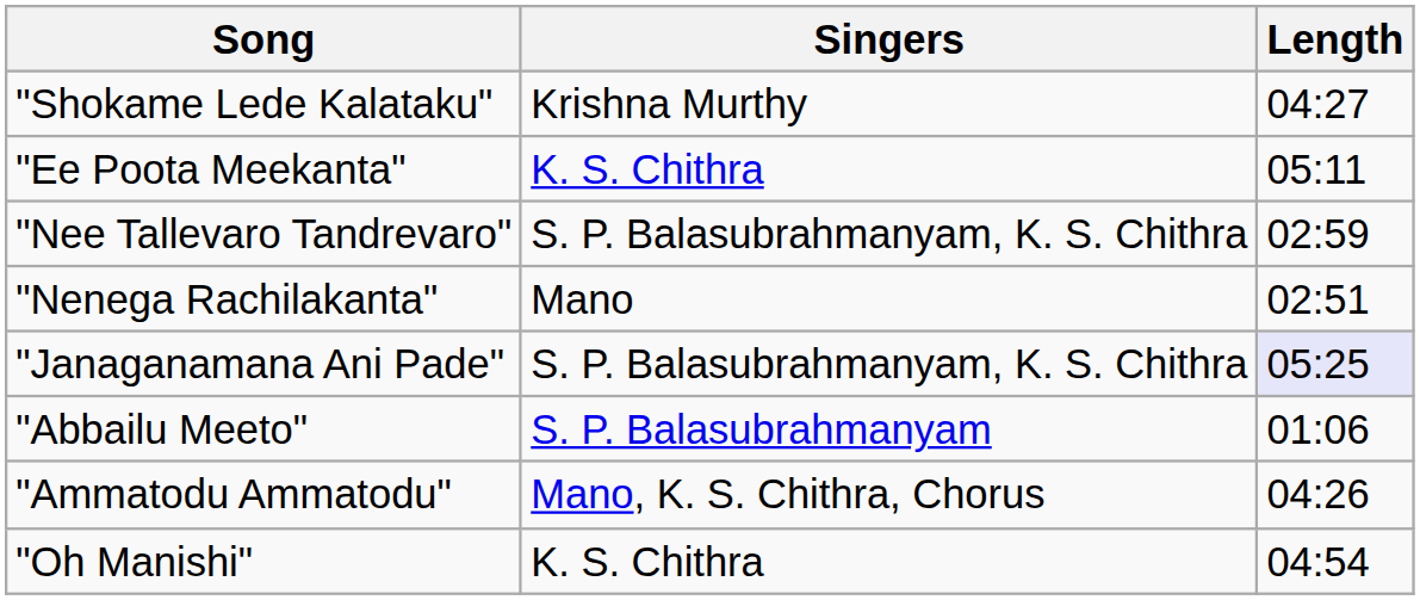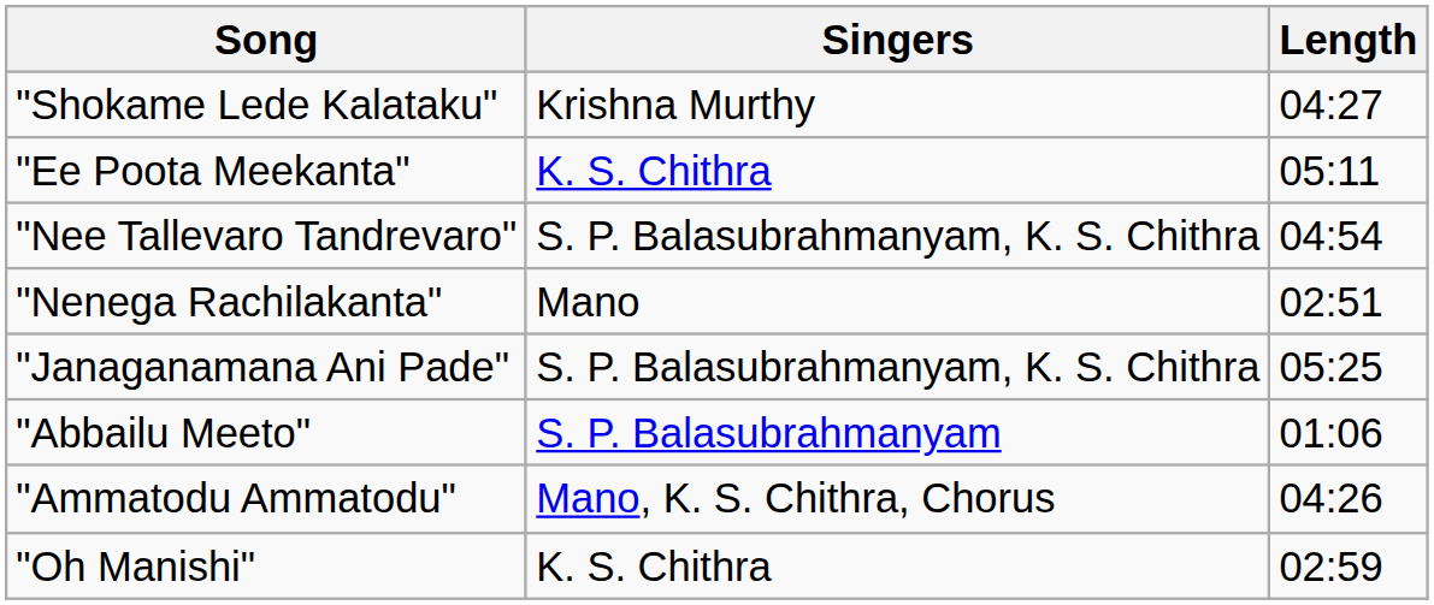"Nee Tallevaro Tandrevaro" | Length: 02:59 -> 04:54
"Janaganamana Ani Pade" | Length: lavender background -> no background
"Oh Manishi" | Length: 04:54 -> 02:59
